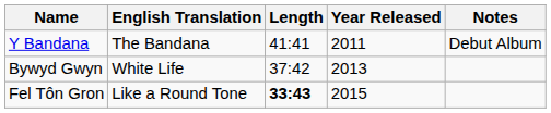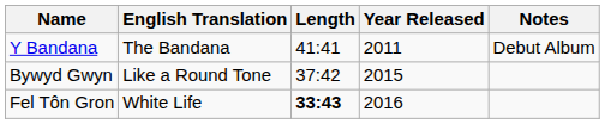Bywyd Gwyn | English Translation: White Life -> Like a Round Tone
Bywyd Gwyn | Year Released: 2013 -> 2015
Fel Tôn Gron | English Translation: Like a Round Tone -> White Life
Fel Tôn Gron | Year Released: 2015 -> 2016
